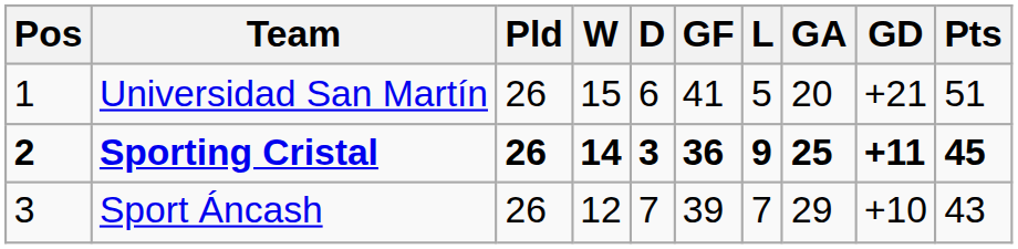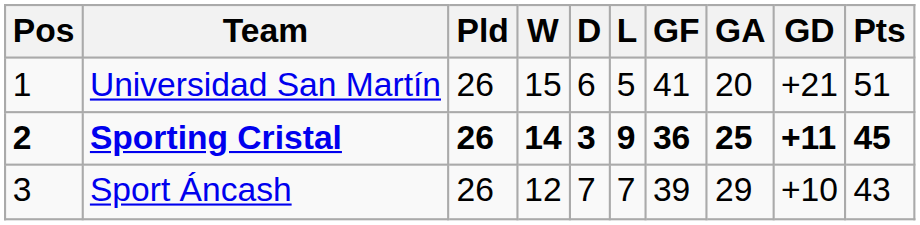columns swapped: L <-> GF
